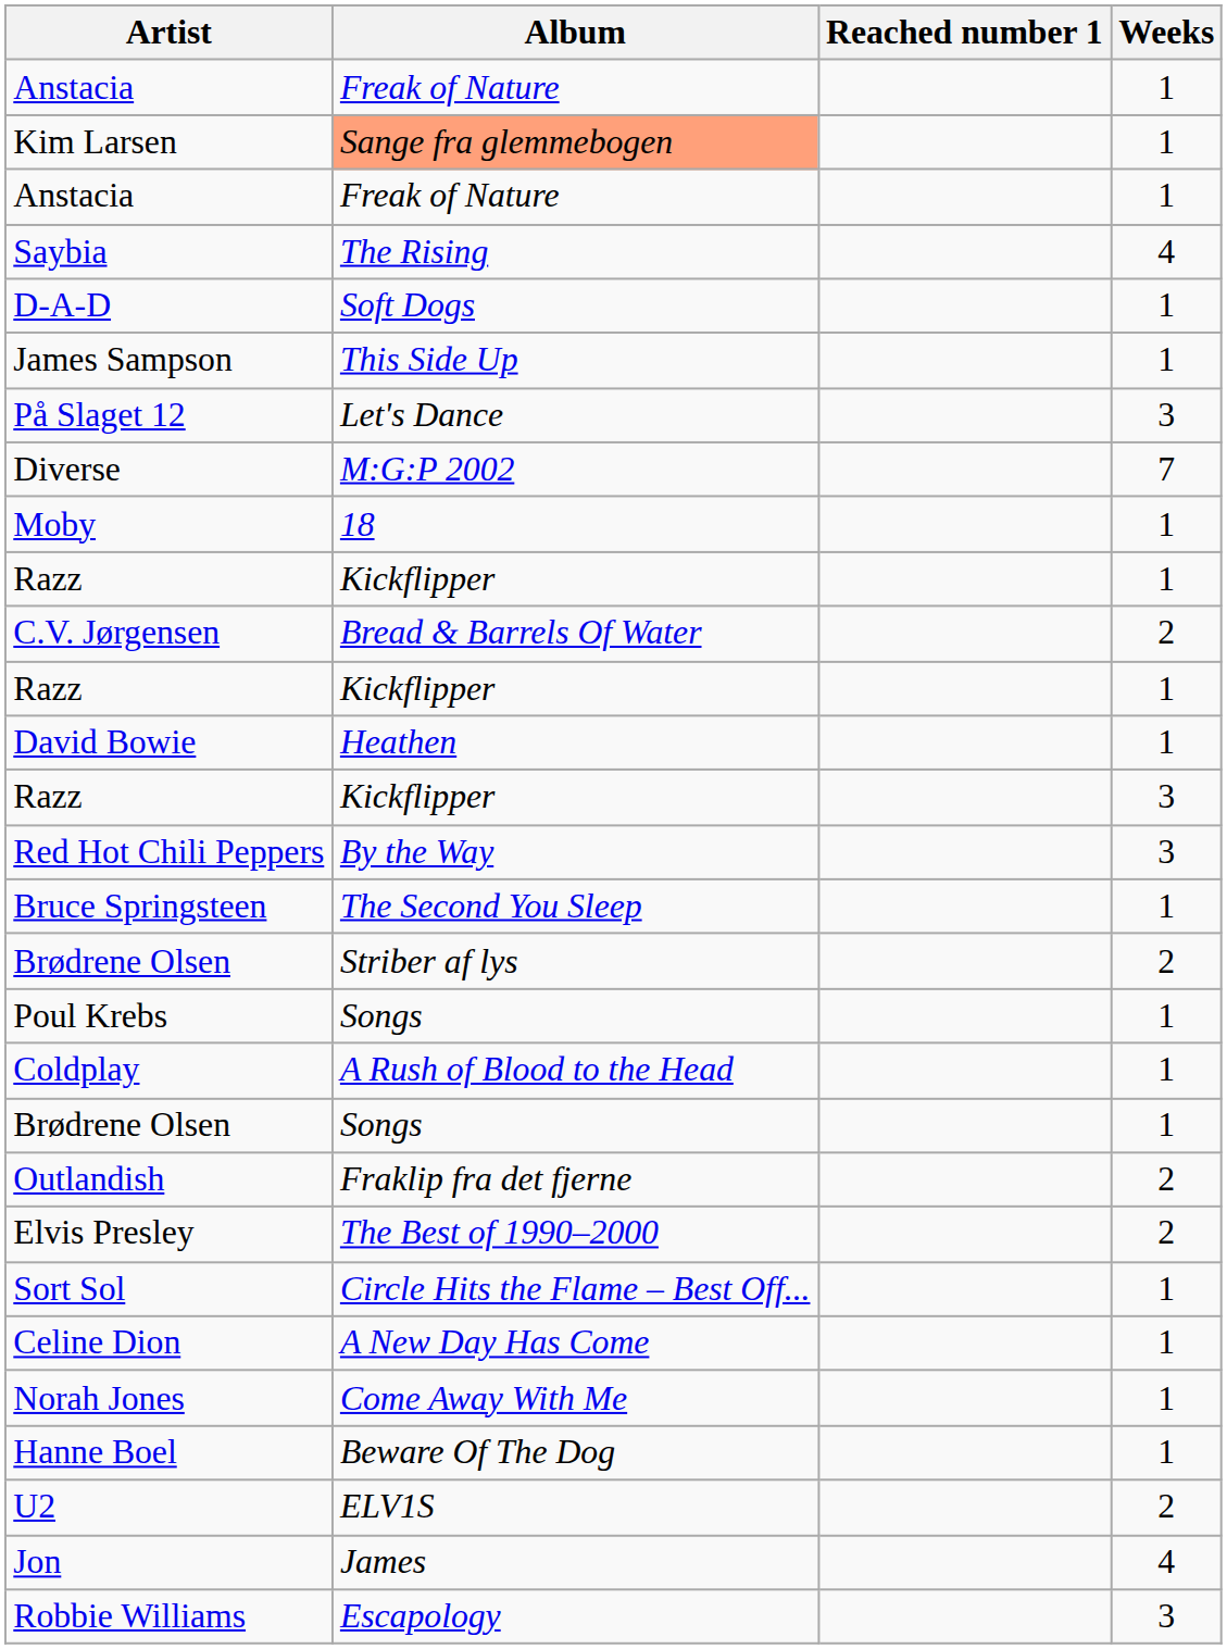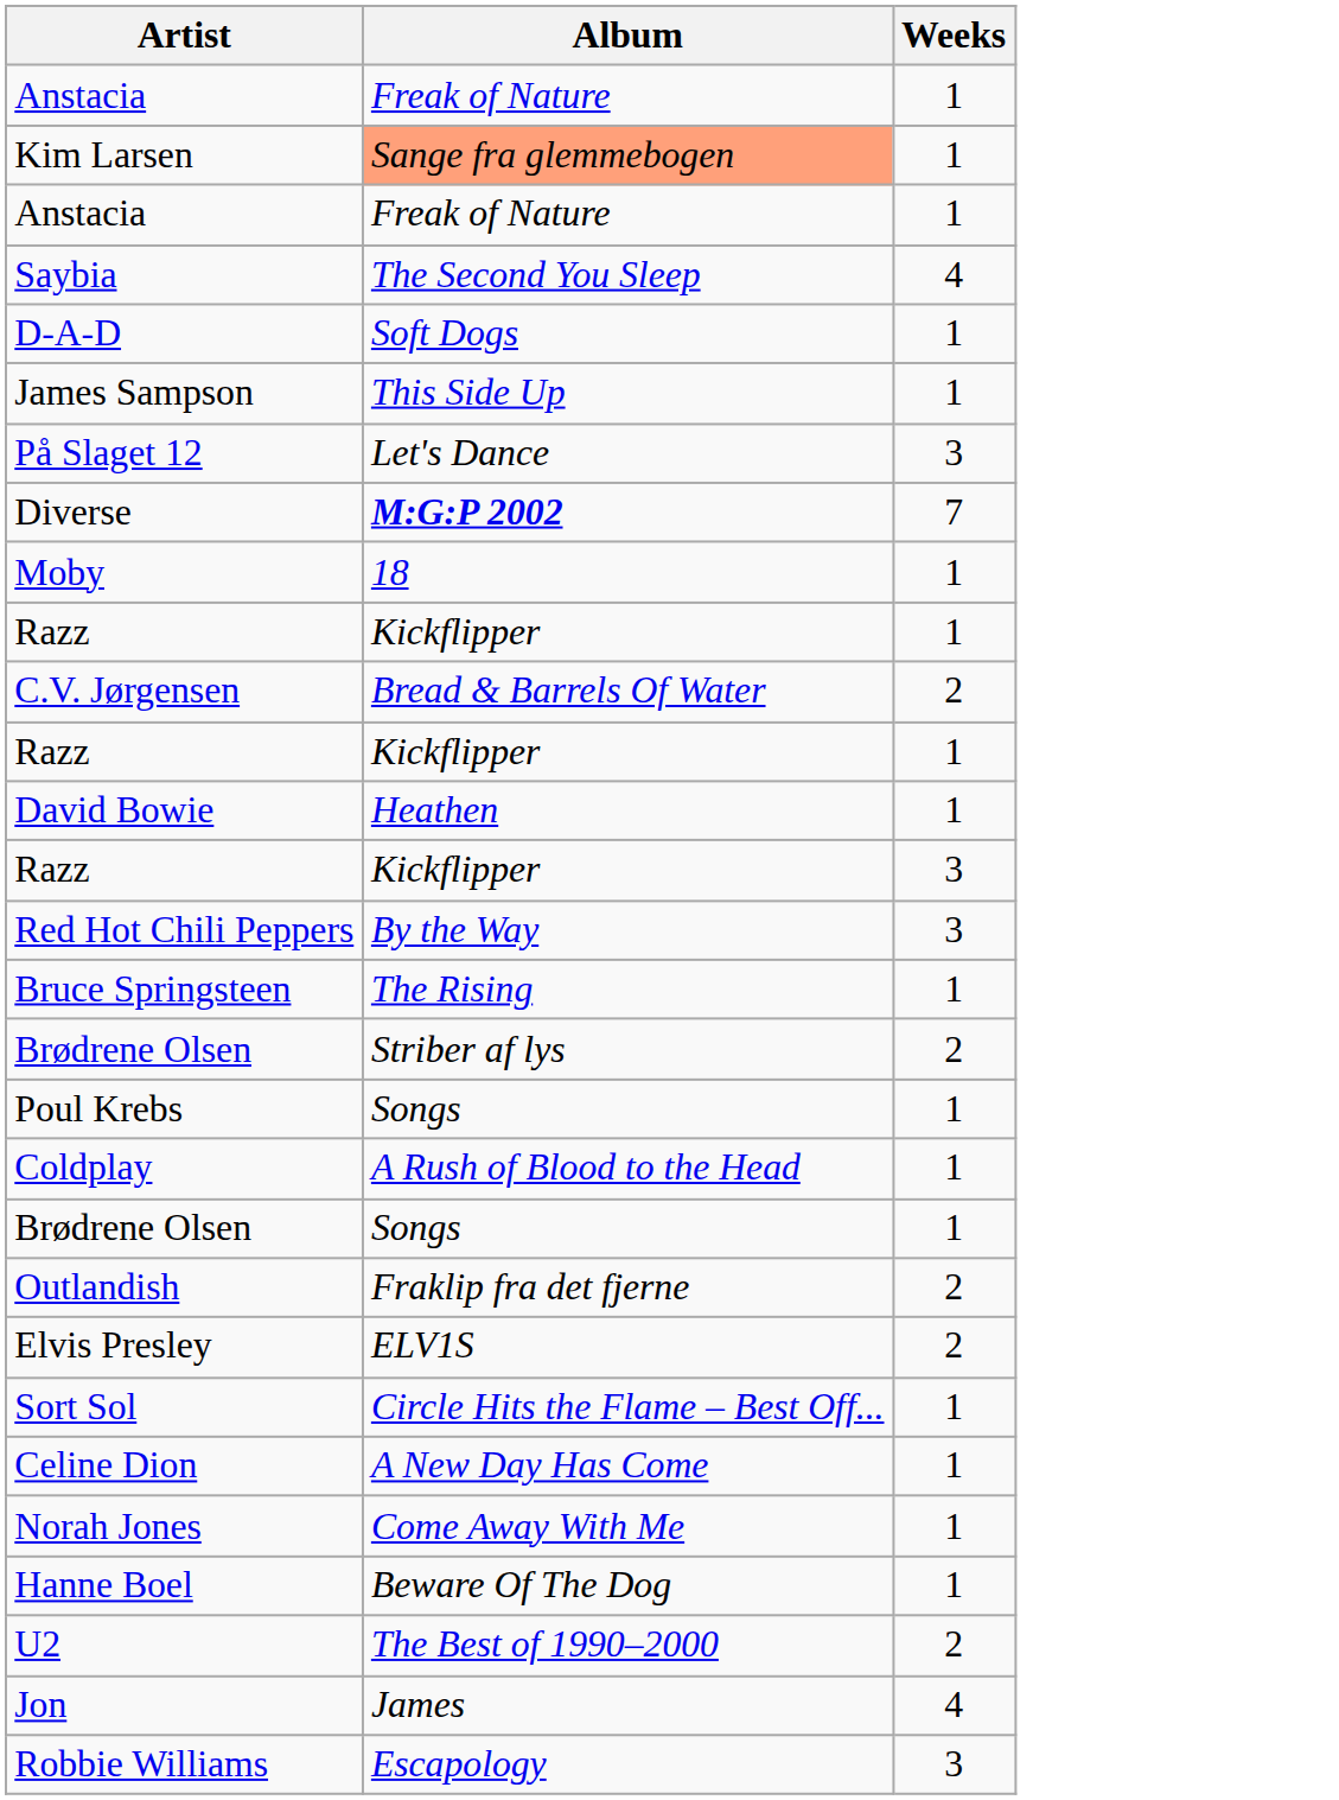- column: Reached number 1
Saybia | Album: The Rising -> The Second You Sleep
Diverse | Album: normal -> bold
Bruce Springsteen | Album: The Second You Sleep -> The Rising
Elvis Presley | Album: The Best of 1990–2000 -> ELV1S
U2 | Album: ELV1S -> The Best of 1990–2000
